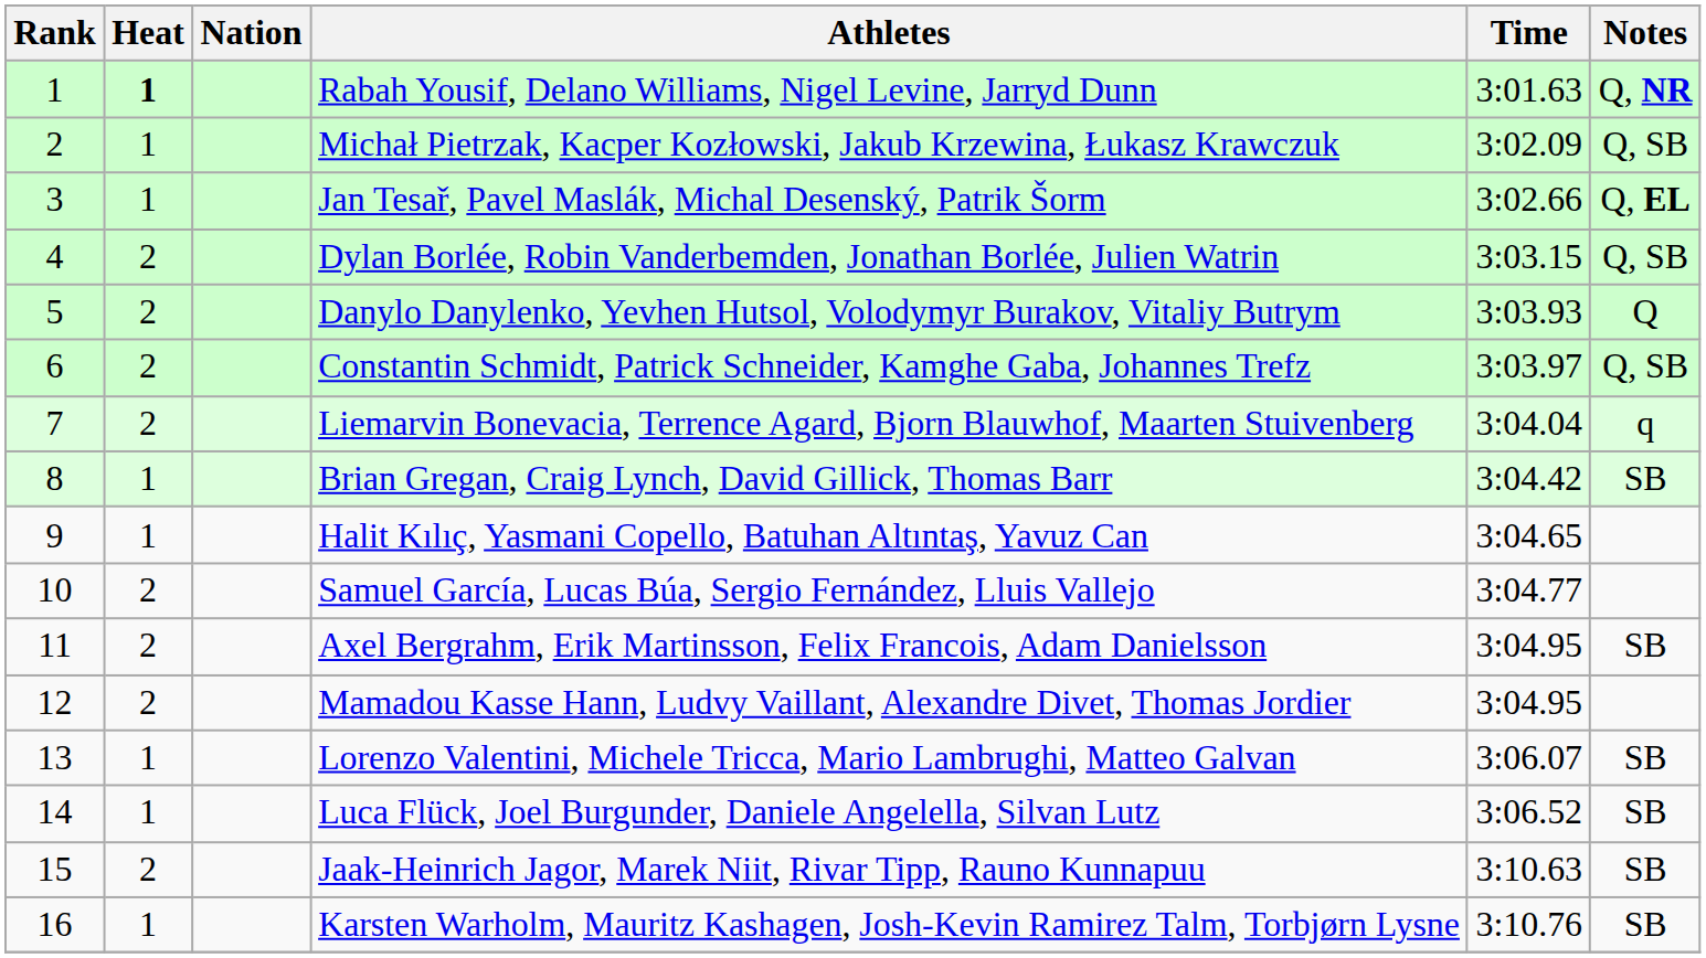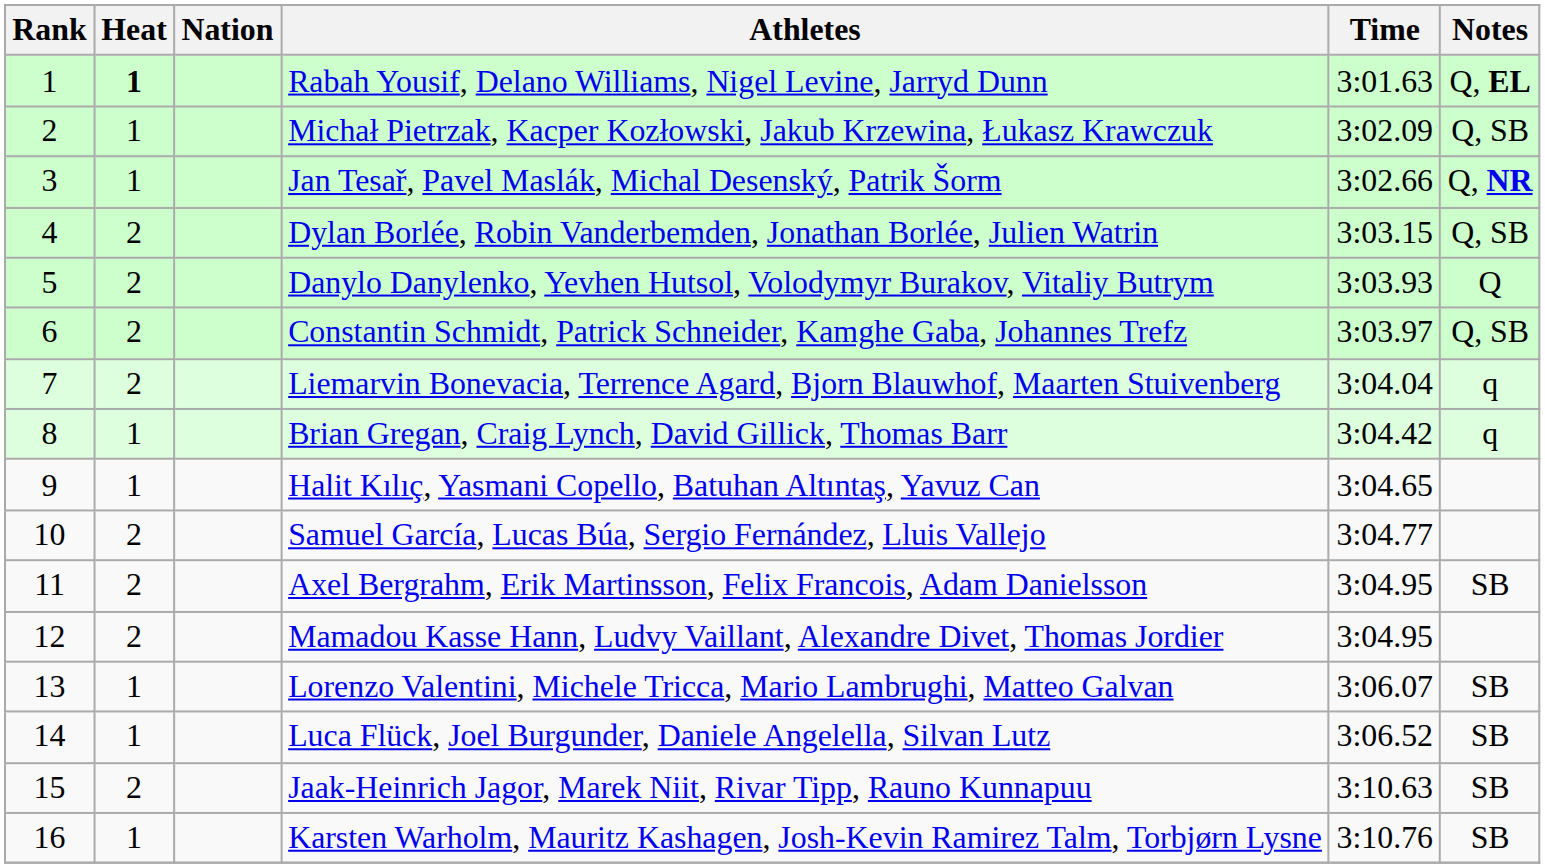Rabah Yousif, Delano Williams, Nigel Levine, Jarryd Dunn | Notes: Q, NR -> Q, EL
Jan Tesař, Pavel Maslák, Michal Desenský, Patrik Šorm | Notes: Q, EL -> Q, NR
Brian Gregan, Craig Lynch, David Gillick, Thomas Barr | Notes: SB -> q
